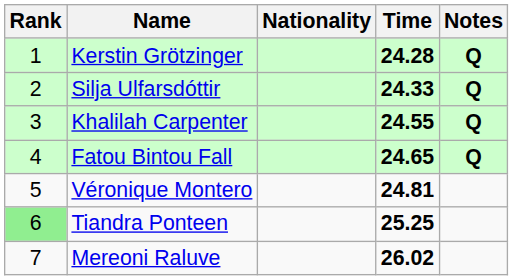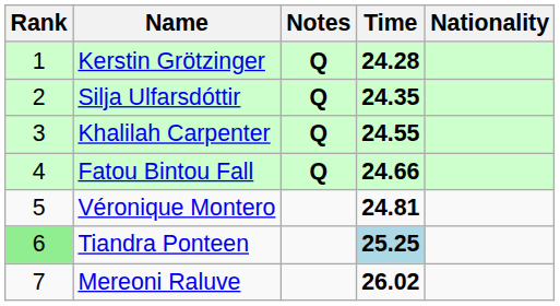columns swapped: Nationality <-> Notes
Silja Ulfarsdóttir | Time: 24.33 -> 24.35
Fatou Bintou Fall | Time: 24.65 -> 24.66
Tiandra Ponteen | Time: no background -> lightblue background
